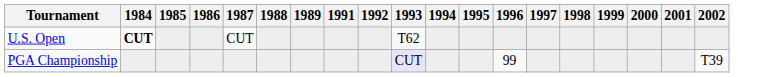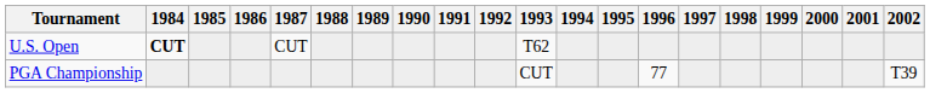+ column: 1990
PGA Championship | 1993: lavender background -> no background
PGA Championship | 1996: 99 -> 77
